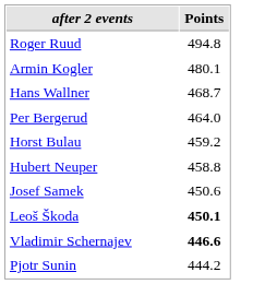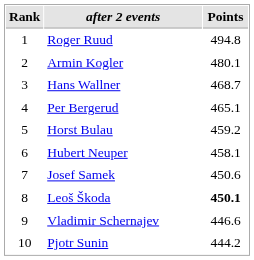+ column: Rank | 1 | 2 | 3 | 4 | 5 | 6 | 7 | 8 | 9 | 10
Per Bergerud | Points: 464.0 -> 465.1
Hubert Neuper | Points: 458.8 -> 458.1
Vladimir Schernajev | Points: bold -> normal
